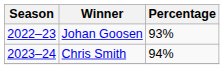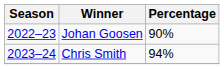Johan Goosen | Percentage: 93% -> 90%
